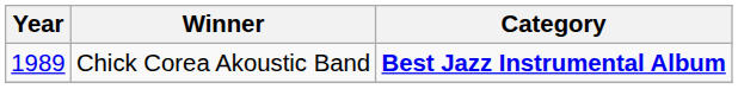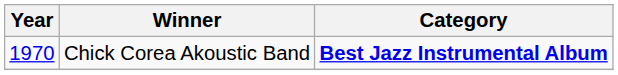Chick Corea Akoustic Band | Year: 1989 -> 1970
